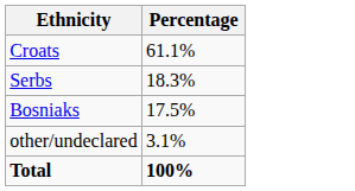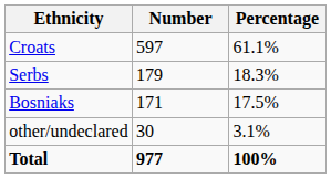+ column: Number | 597 | 179 | 171 | 30 | 977
